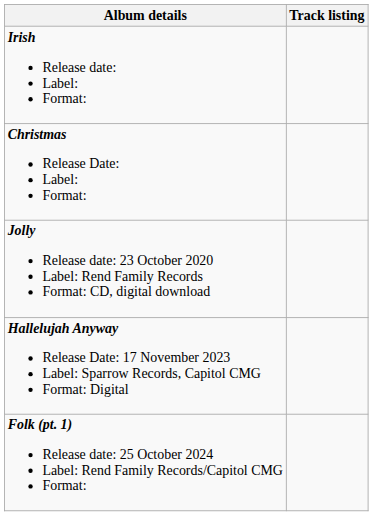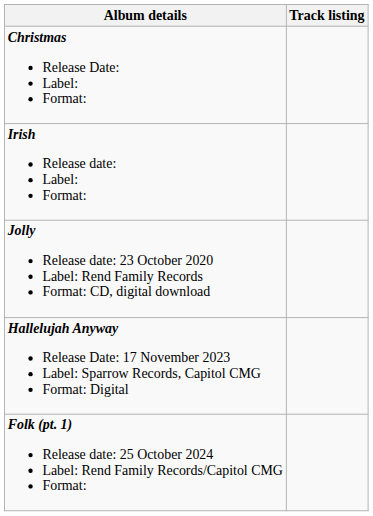rows swapped: Christmas Release Date: Label: Format: <-> Irish Release date: Label: Format:
